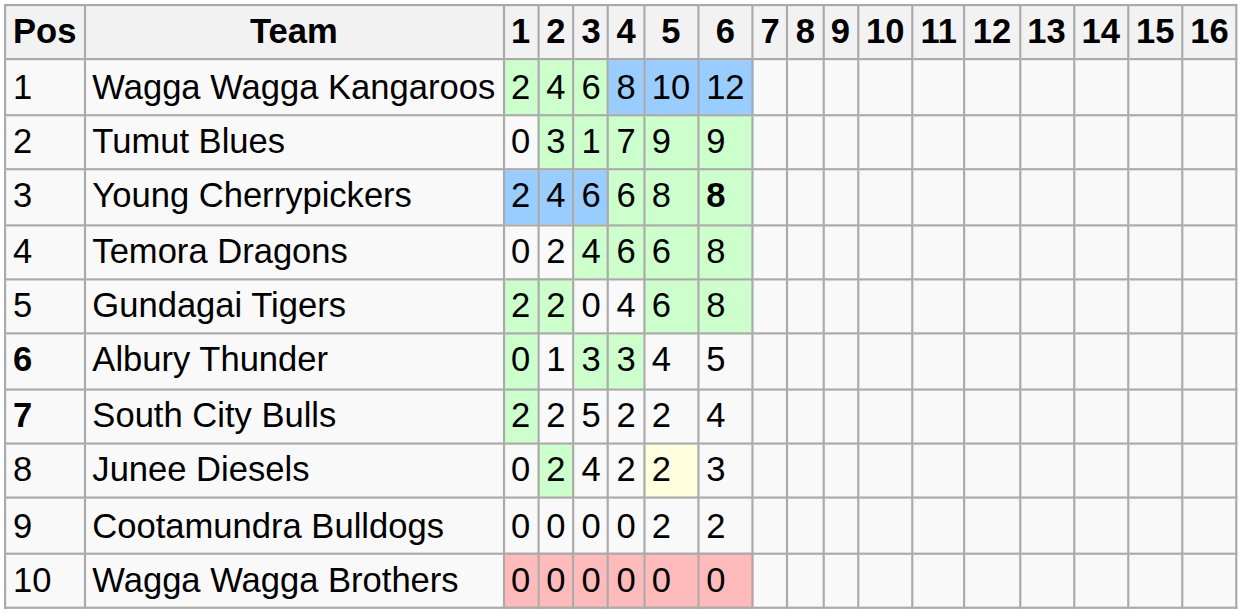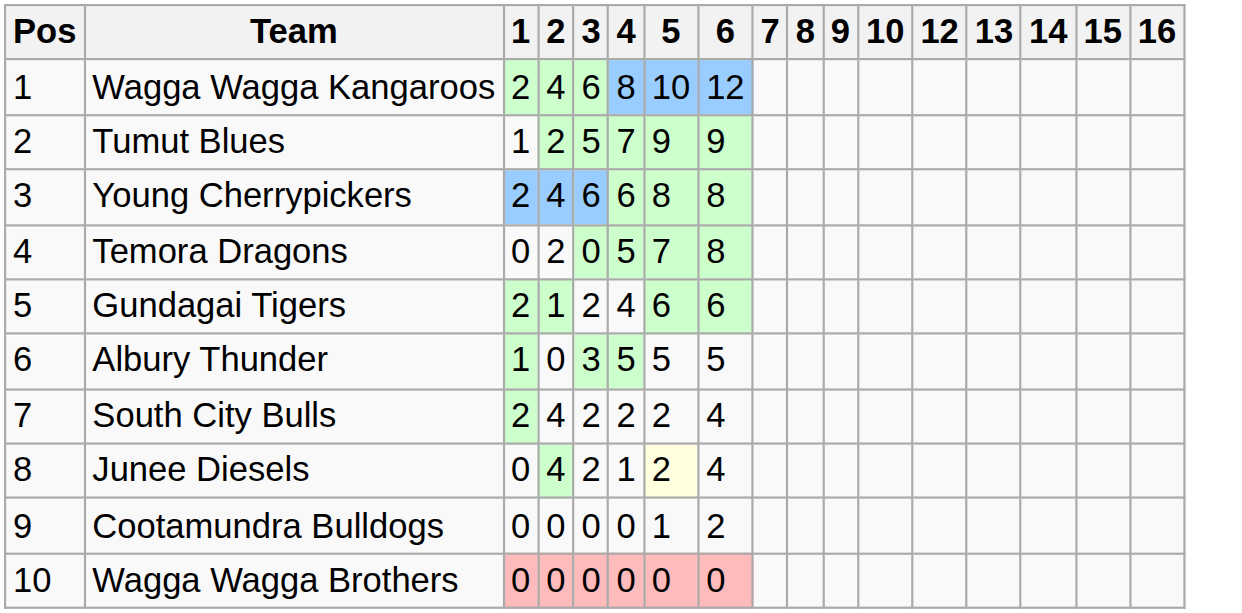- column: 11
Tumut Blues | 1: 0 -> 1
Tumut Blues | 2: 3 -> 2
Tumut Blues | 3: 1 -> 5
Young Cherrypickers | 6: bold -> normal
Temora Dragons | 3: 4 -> 0
Temora Dragons | 4: 6 -> 5
Temora Dragons | 5: 6 -> 7
Gundagai Tigers | 2: 2 -> 1
Gundagai Tigers | 3: 0 -> 2
Gundagai Tigers | 6: 8 -> 6
Albury Thunder | Pos: bold -> normal
Albury Thunder | 1: 0 -> 1
Albury Thunder | 2: 1 -> 0
Albury Thunder | 4: 3 -> 5
Albury Thunder | 5: 4 -> 5
South City Bulls | Pos: bold -> normal
South City Bulls | 2: 2 -> 4
South City Bulls | 3: 5 -> 2
Junee Diesels | 2: 2 -> 4
Junee Diesels | 3: 4 -> 2
Junee Diesels | 4: 2 -> 1
Junee Diesels | 6: 3 -> 4
Cootamundra Bulldogs | 5: 2 -> 1
